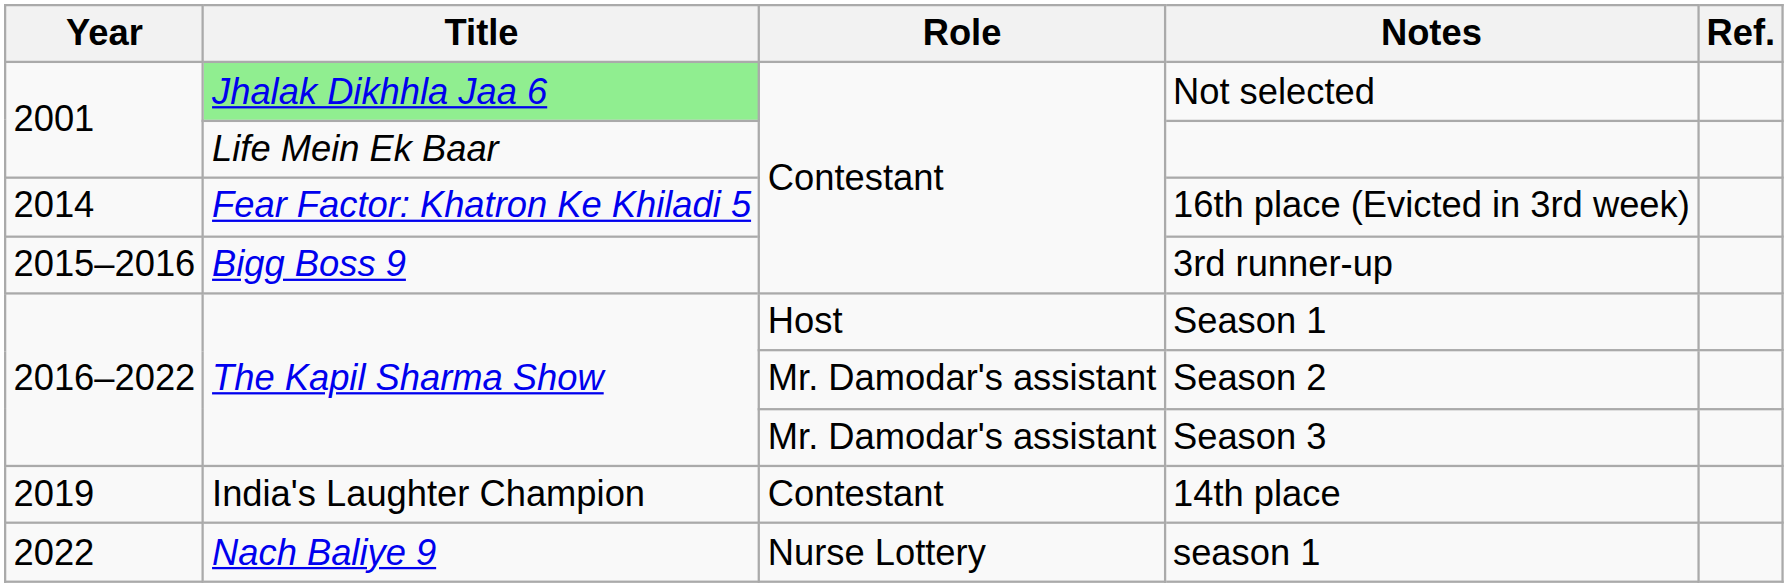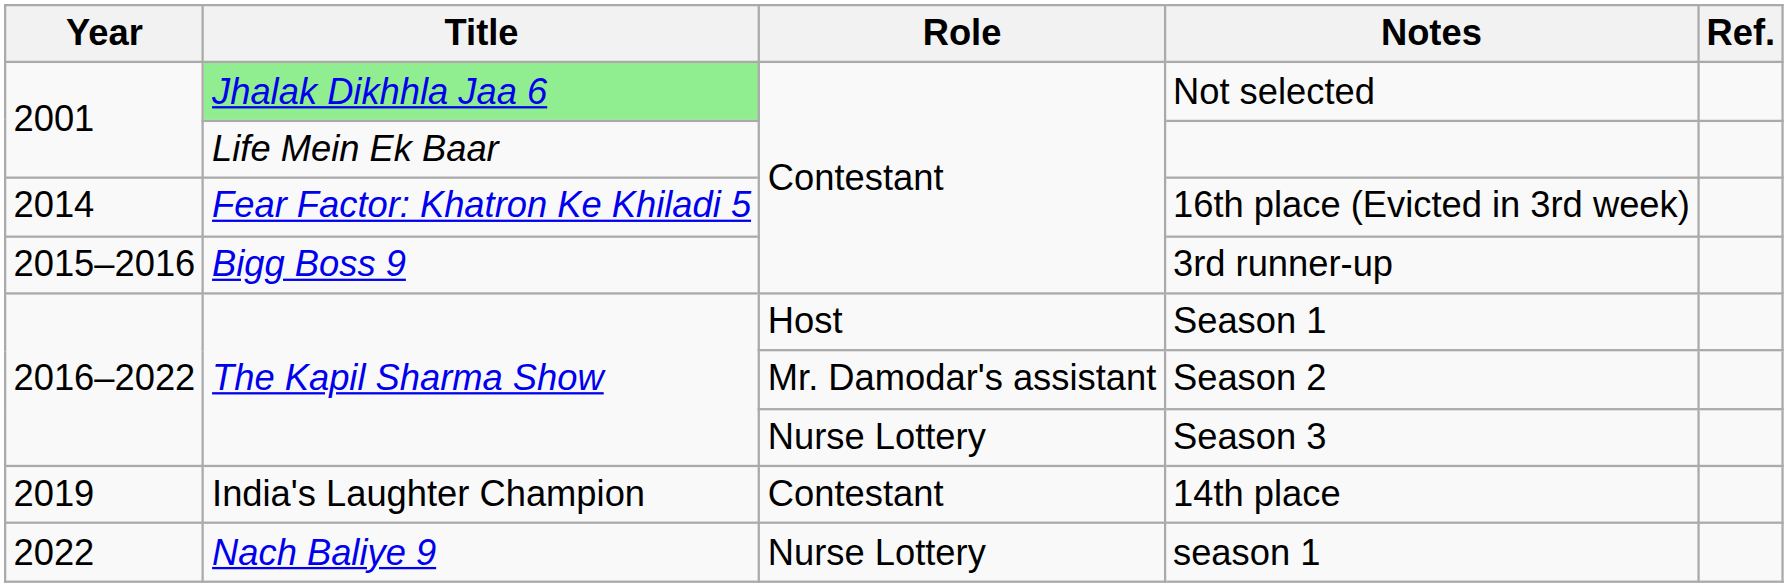Season 3 | Role: Mr. Damodar's assistant -> Nurse Lottery
